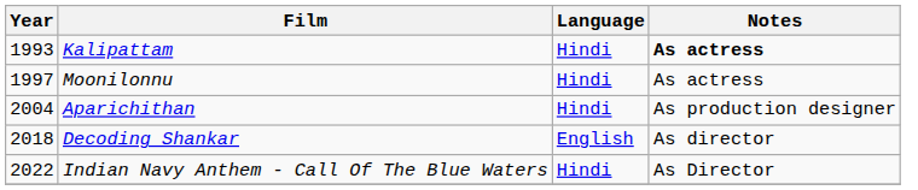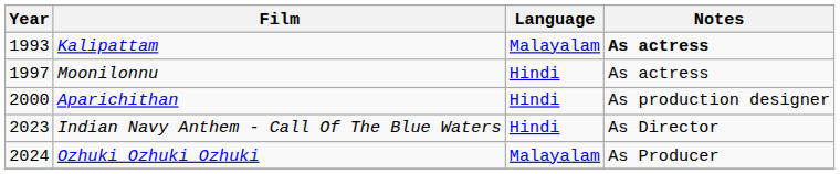Kalipattam | Language: Hindi -> Malayalam
Aparichithan | Year: 2004 -> 2000
- row: 2018 | Decoding Shankar | English | As director
Indian Navy Anthem - Call Of The Blue Waters | Year: 2022 -> 2023
+ row: 2024 | Ozhuki Ozhuki Ozhuki | Malayalam | As Producer
